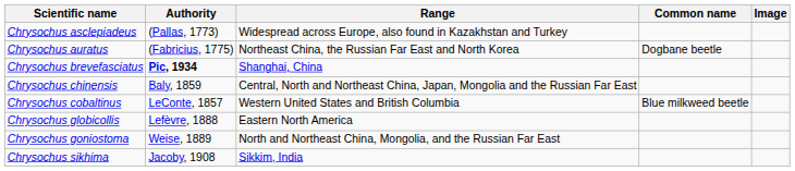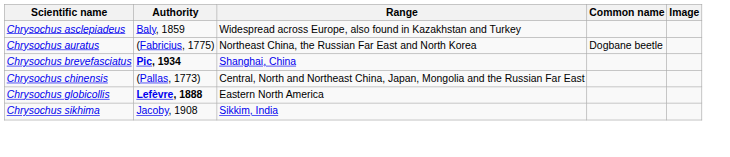Chrysochus asclepiadeus | Authority: (Pallas, 1773) -> Baly, 1859
Chrysochus chinensis | Authority: Baly, 1859 -> (Pallas, 1773)
- row: Chrysochus cobaltinus | LeConte, 1857 | Western United States and British Columbia | Blue milkweed beetle
Chrysochus globicollis | Authority: normal -> bold
- row: Chrysochus goniostoma | Weise, 1889 | North and Northeast China, Mongolia, and the Russian Far East
